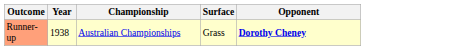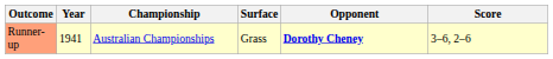+ column: Score | 3–6, 2–6
Runner-up | Year: 1938 -> 1941
